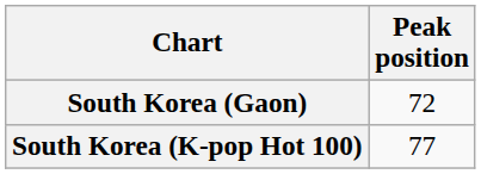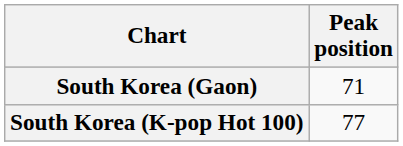South Korea (Gaon) | Peak position: 72 -> 71
